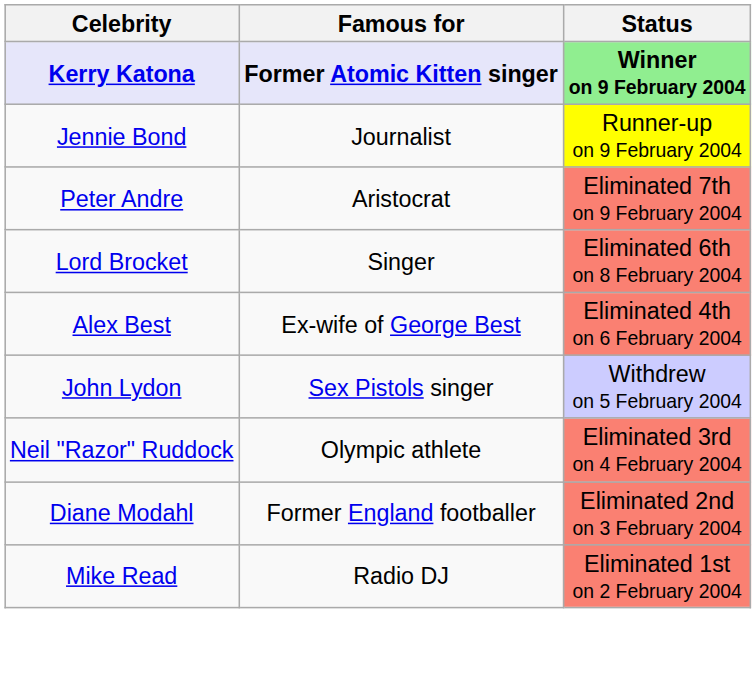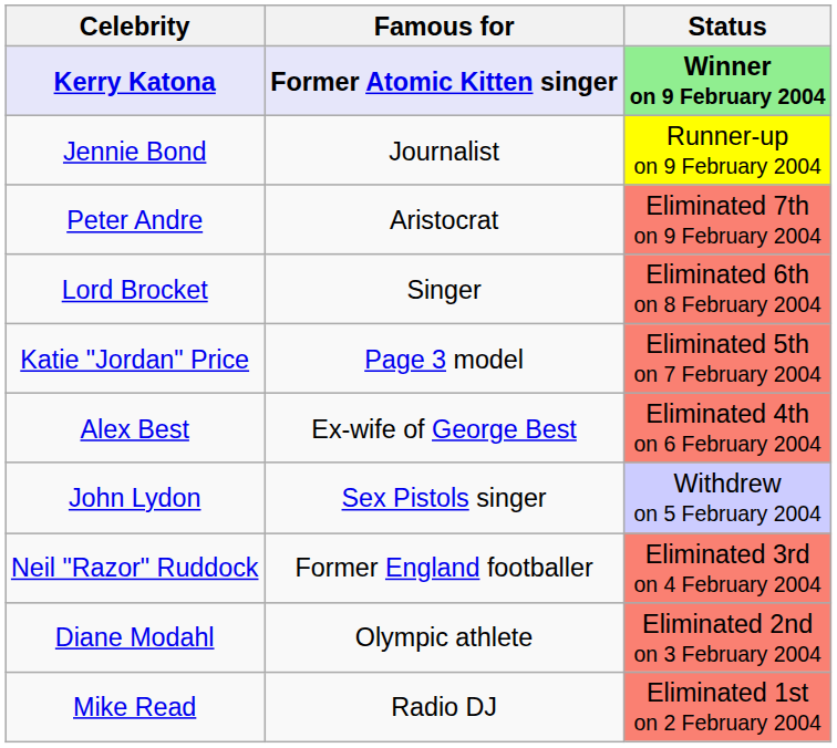+ row: Katie "Jordan" Price | Page 3 model | Eliminated 5th on 7 February 2004
Neil "Razor" Ruddock | Famous for: Olympic athlete -> Former England footballer
Diane Modahl | Famous for: Former England footballer -> Olympic athlete
